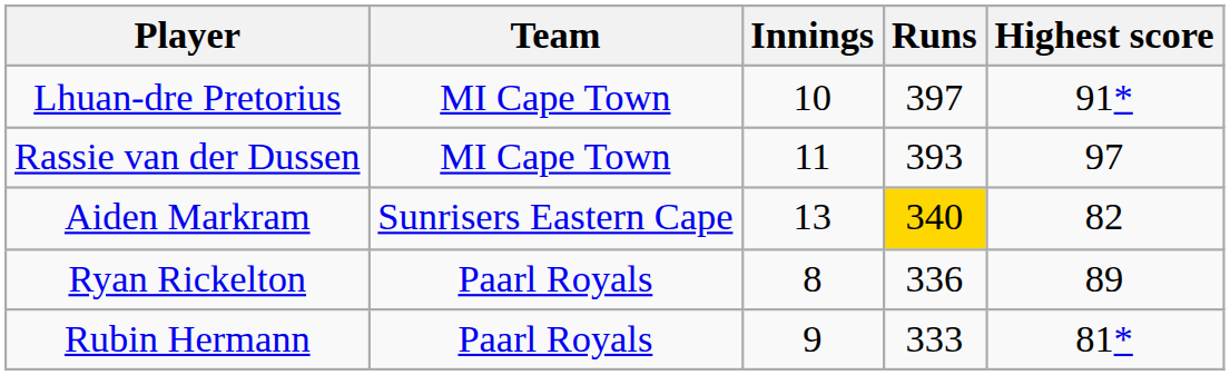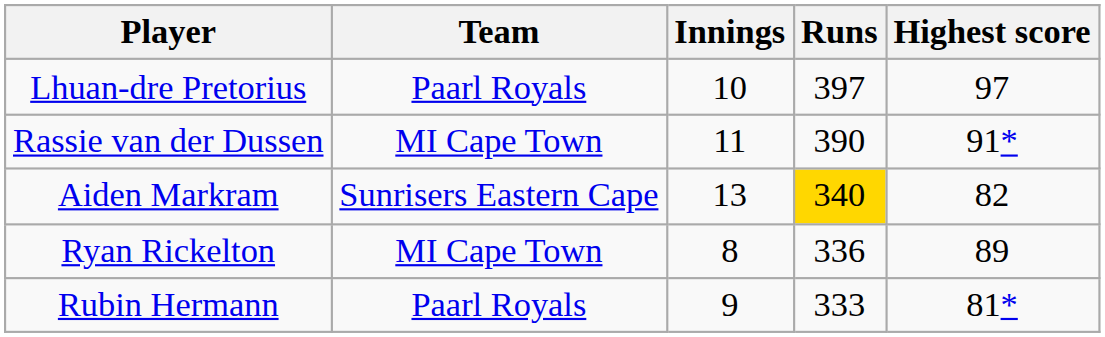Lhuan-dre Pretorius | Team: MI Cape Town -> Paarl Royals
Lhuan-dre Pretorius | Highest score: 91* -> 97
Rassie van der Dussen | Runs: 393 -> 390
Rassie van der Dussen | Highest score: 97 -> 91*
Ryan Rickelton | Team: Paarl Royals -> MI Cape Town
